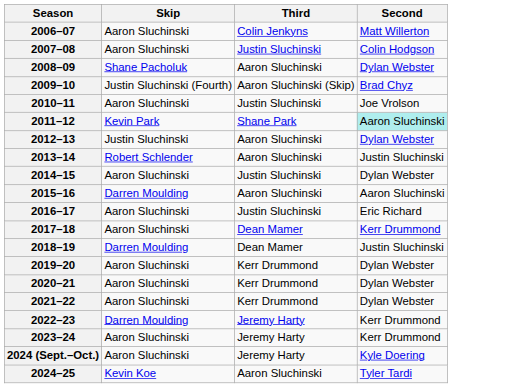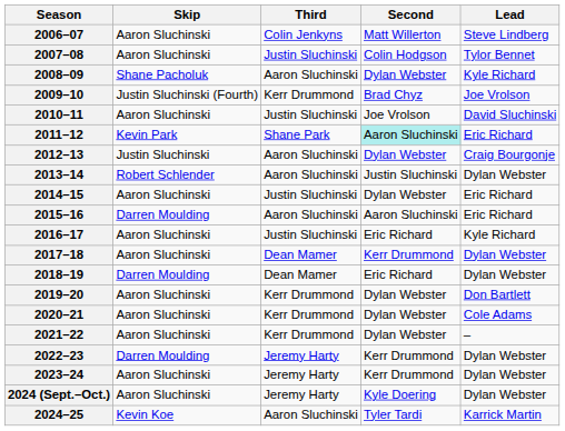+ column: Lead | Steve Lindberg | Tylor Bennet | Kyle Richard | Joe Vrolson | David Sluchinski | Eric Richard | Craig Bourgonje | Dylan Webster | Eric Richard | Eric Richard | Kyle Richard | Dylan Webster | Dylan Webster | Don Bartlett | Cole Adams | – | Dylan Webster | Dylan Webster | Dylan Webster | Karrick Martin
2009–10 | Third: Aaron Sluchinski (Skip) -> Kerr Drummond
2018–19 | Second: Justin Sluchinski -> Eric Richard
